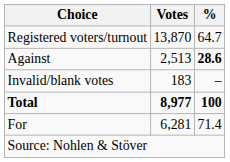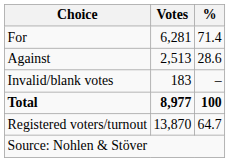rows swapped: For <-> Registered voters/turnout
Against | %: bold -> normal
